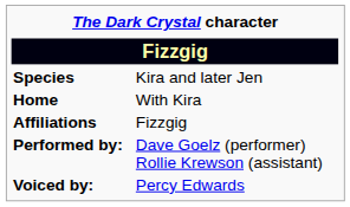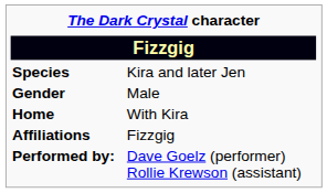+ row: Gender | Male
- row: Voiced by: | Percy Edwards
